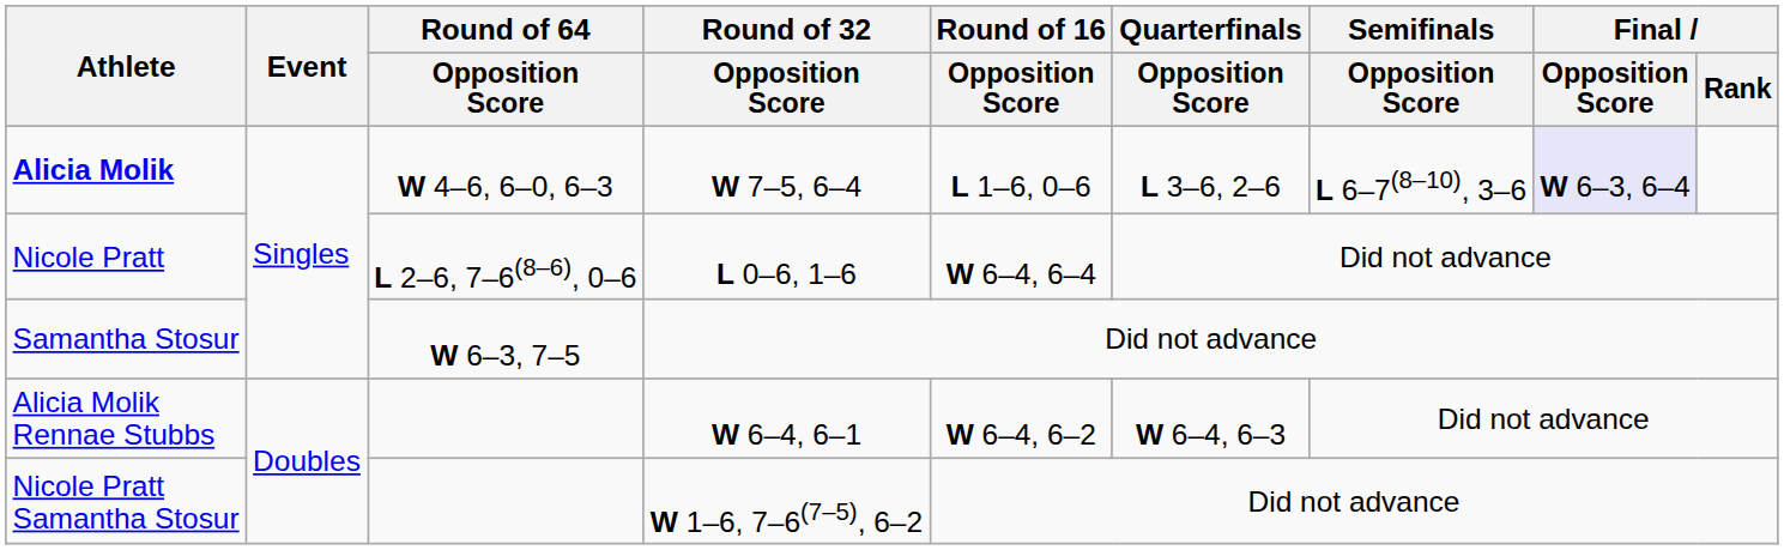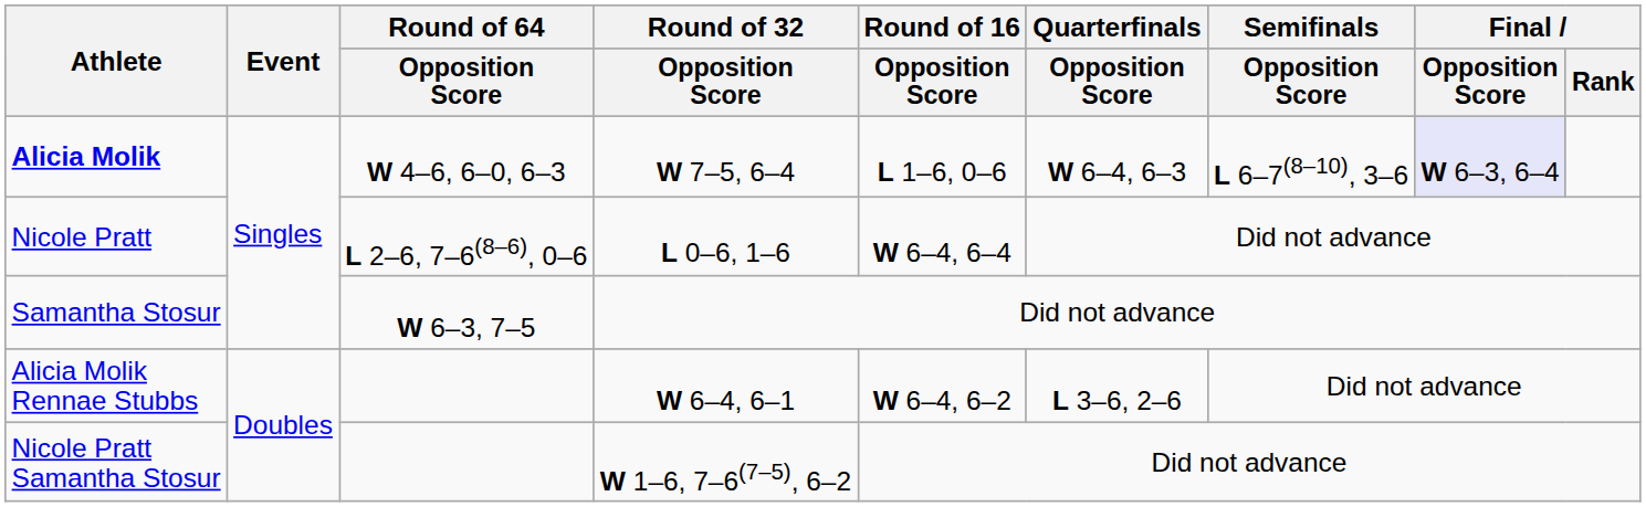Alicia Molik | Quarterfinals / Opposition Score: L 3–6, 2–6 -> W 6–4, 6–3
Alicia Molik Rennae Stubbs | Quarterfinals / Opposition Score: W 6–4, 6–3 -> L 3–6, 2–6
